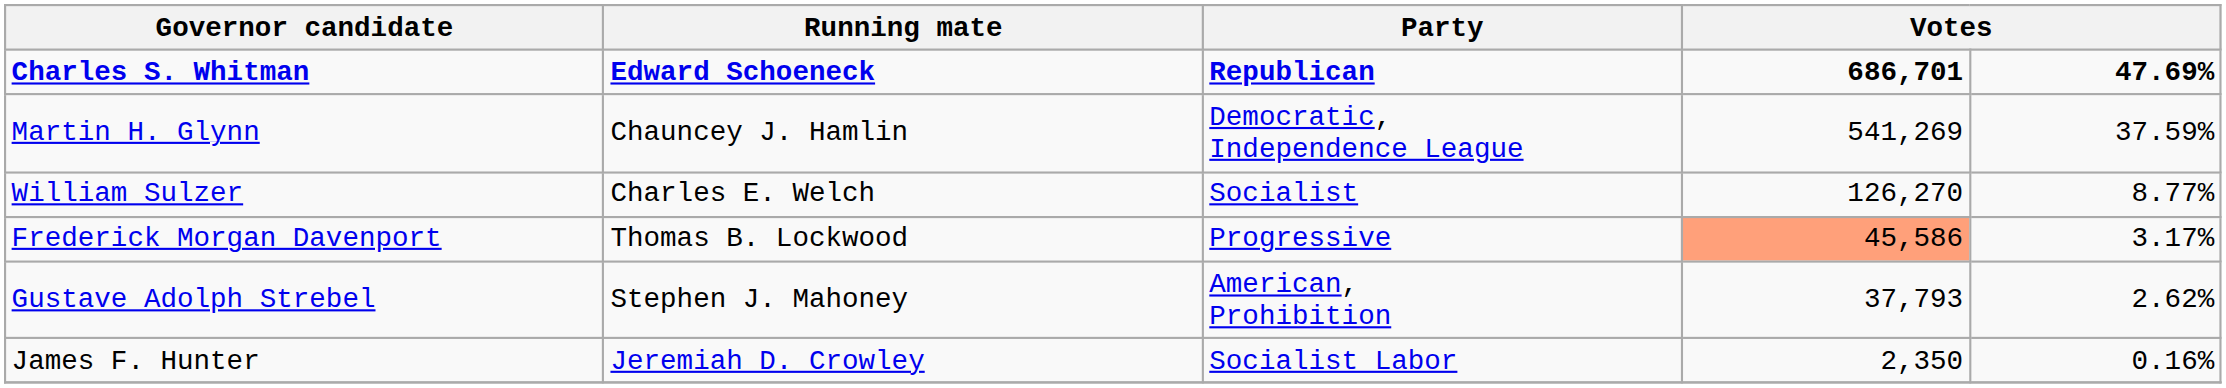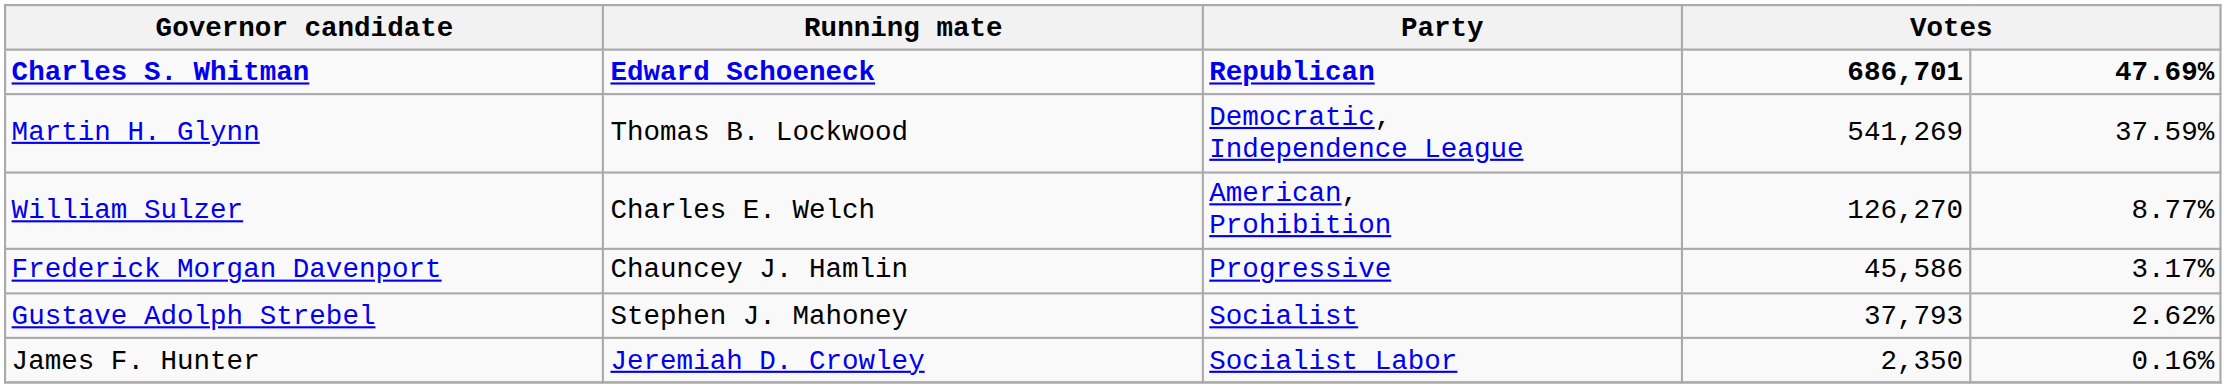Martin H. Glynn | Running mate: Chauncey J. Hamlin -> Thomas B. Lockwood
William Sulzer | Party: Socialist -> American, Prohibition
Frederick Morgan Davenport | Running mate: Thomas B. Lockwood -> Chauncey J. Hamlin
Frederick Morgan Davenport | column 4: lightsalmon background -> no background
Gustave Adolph Strebel | Party: American, Prohibition -> Socialist
